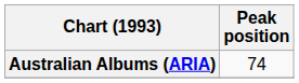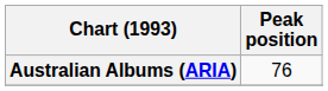Australian Albums (ARIA) | Peak position: 74 -> 76
